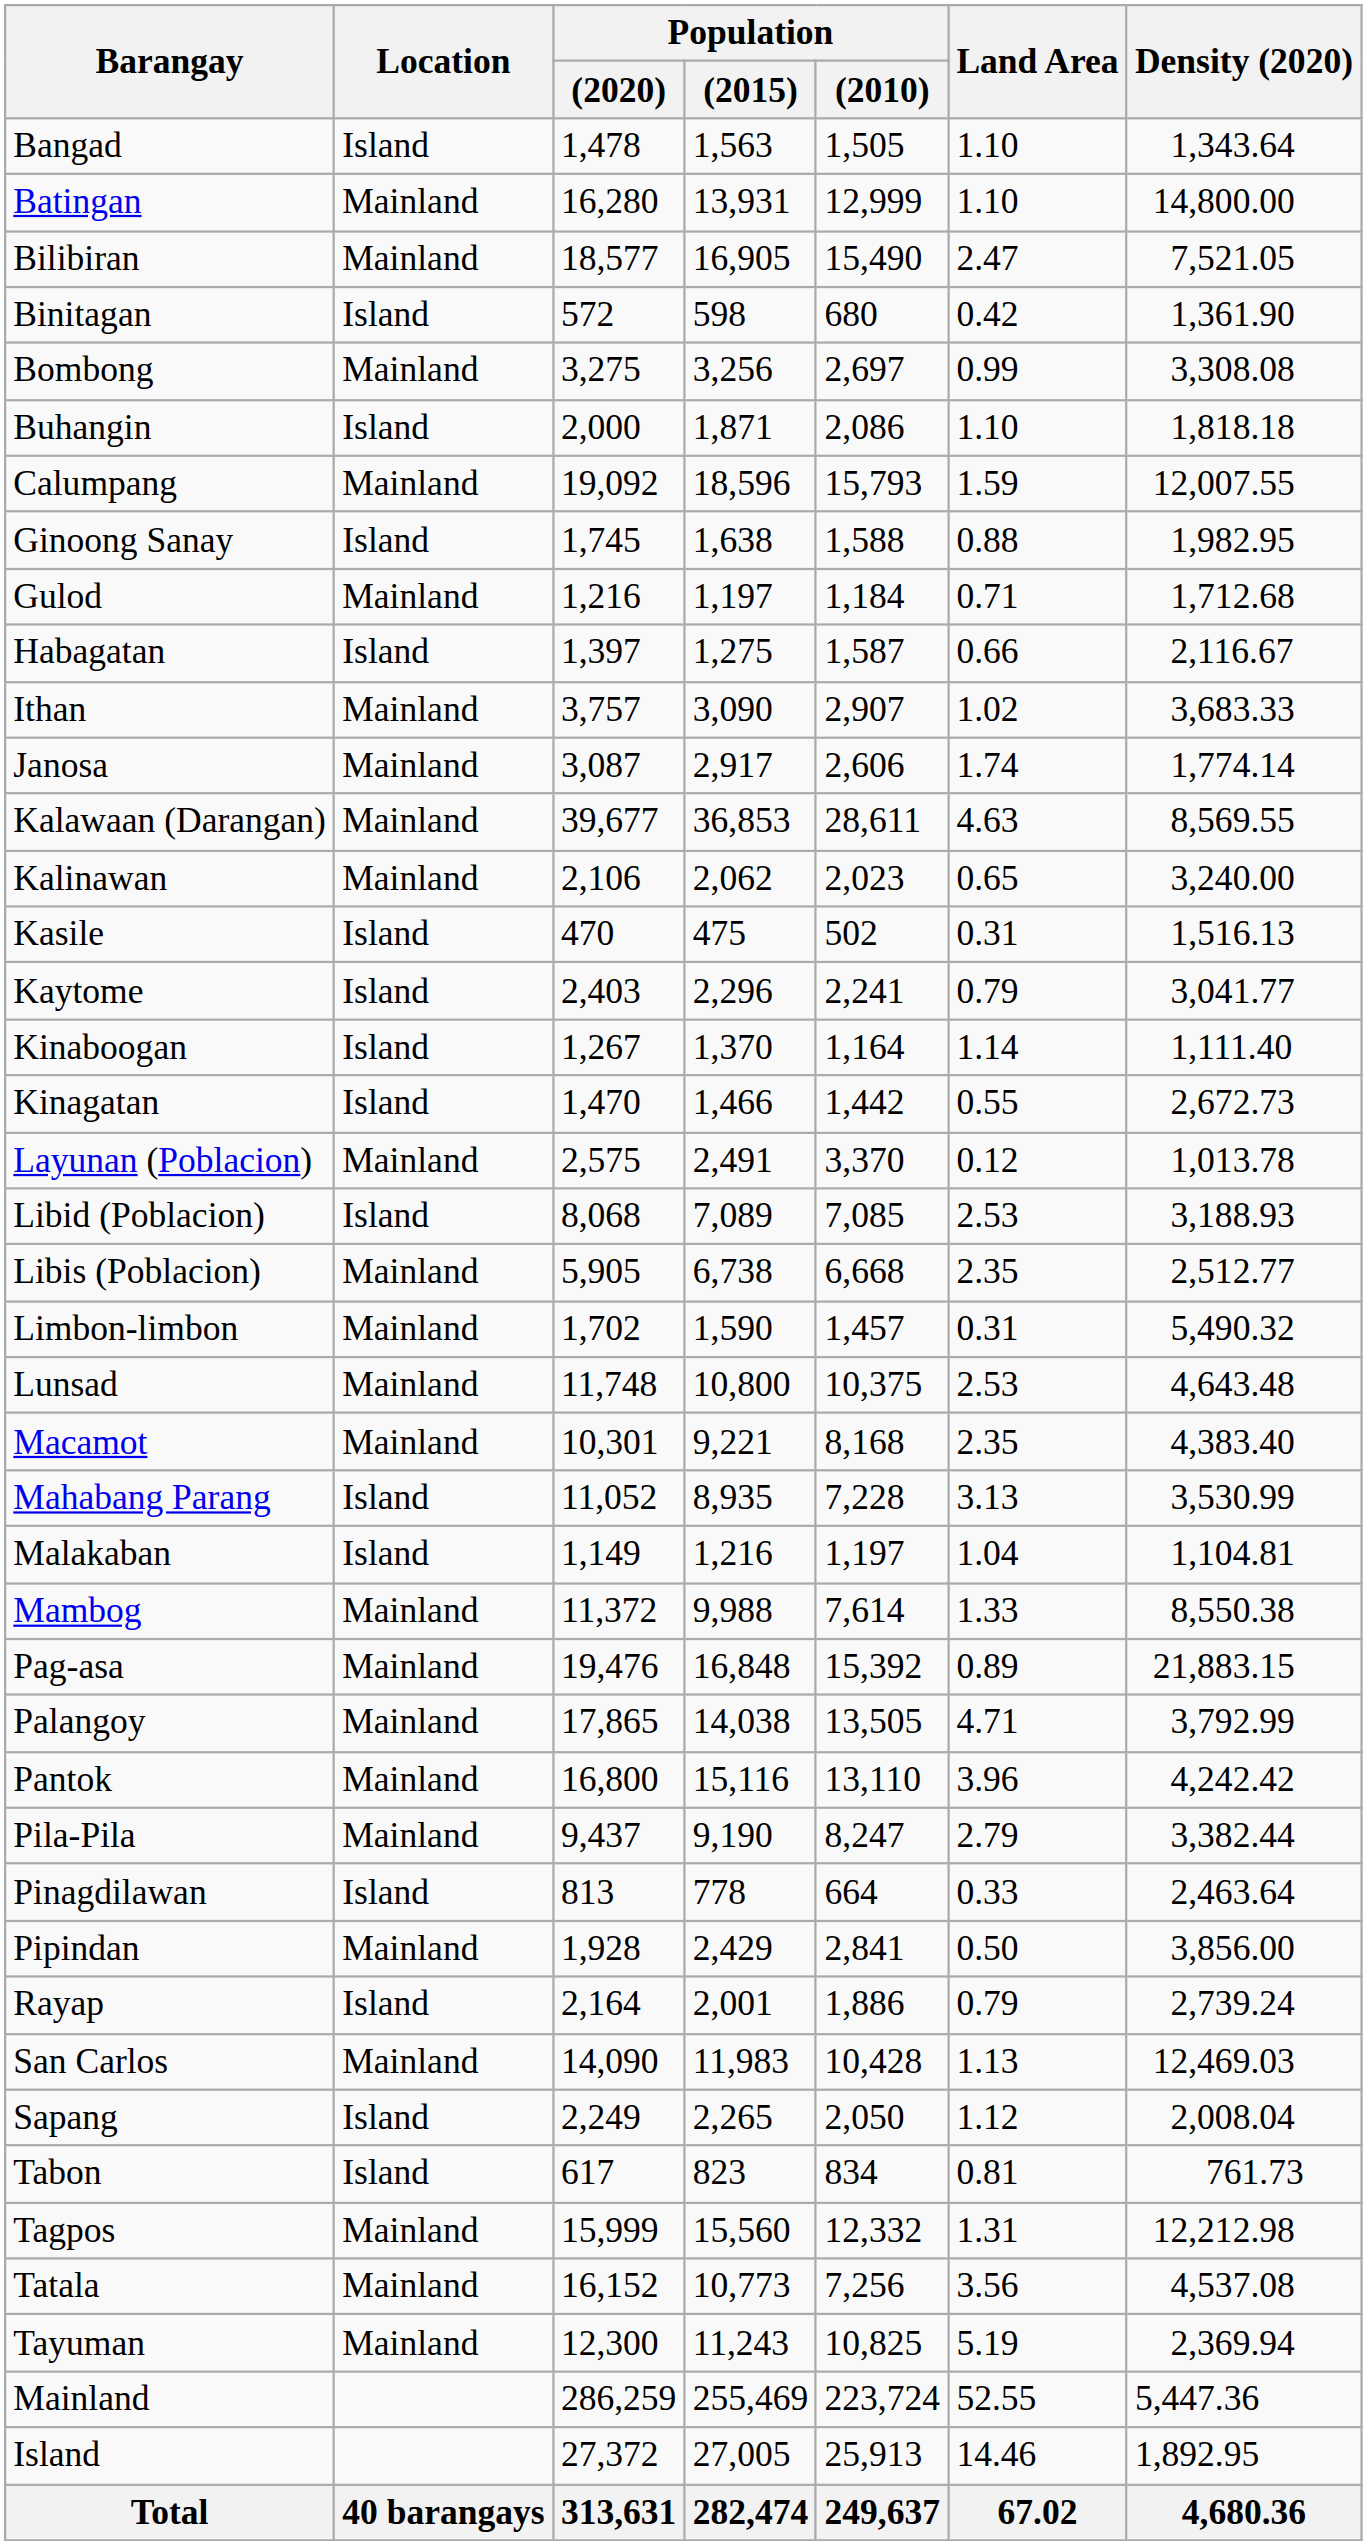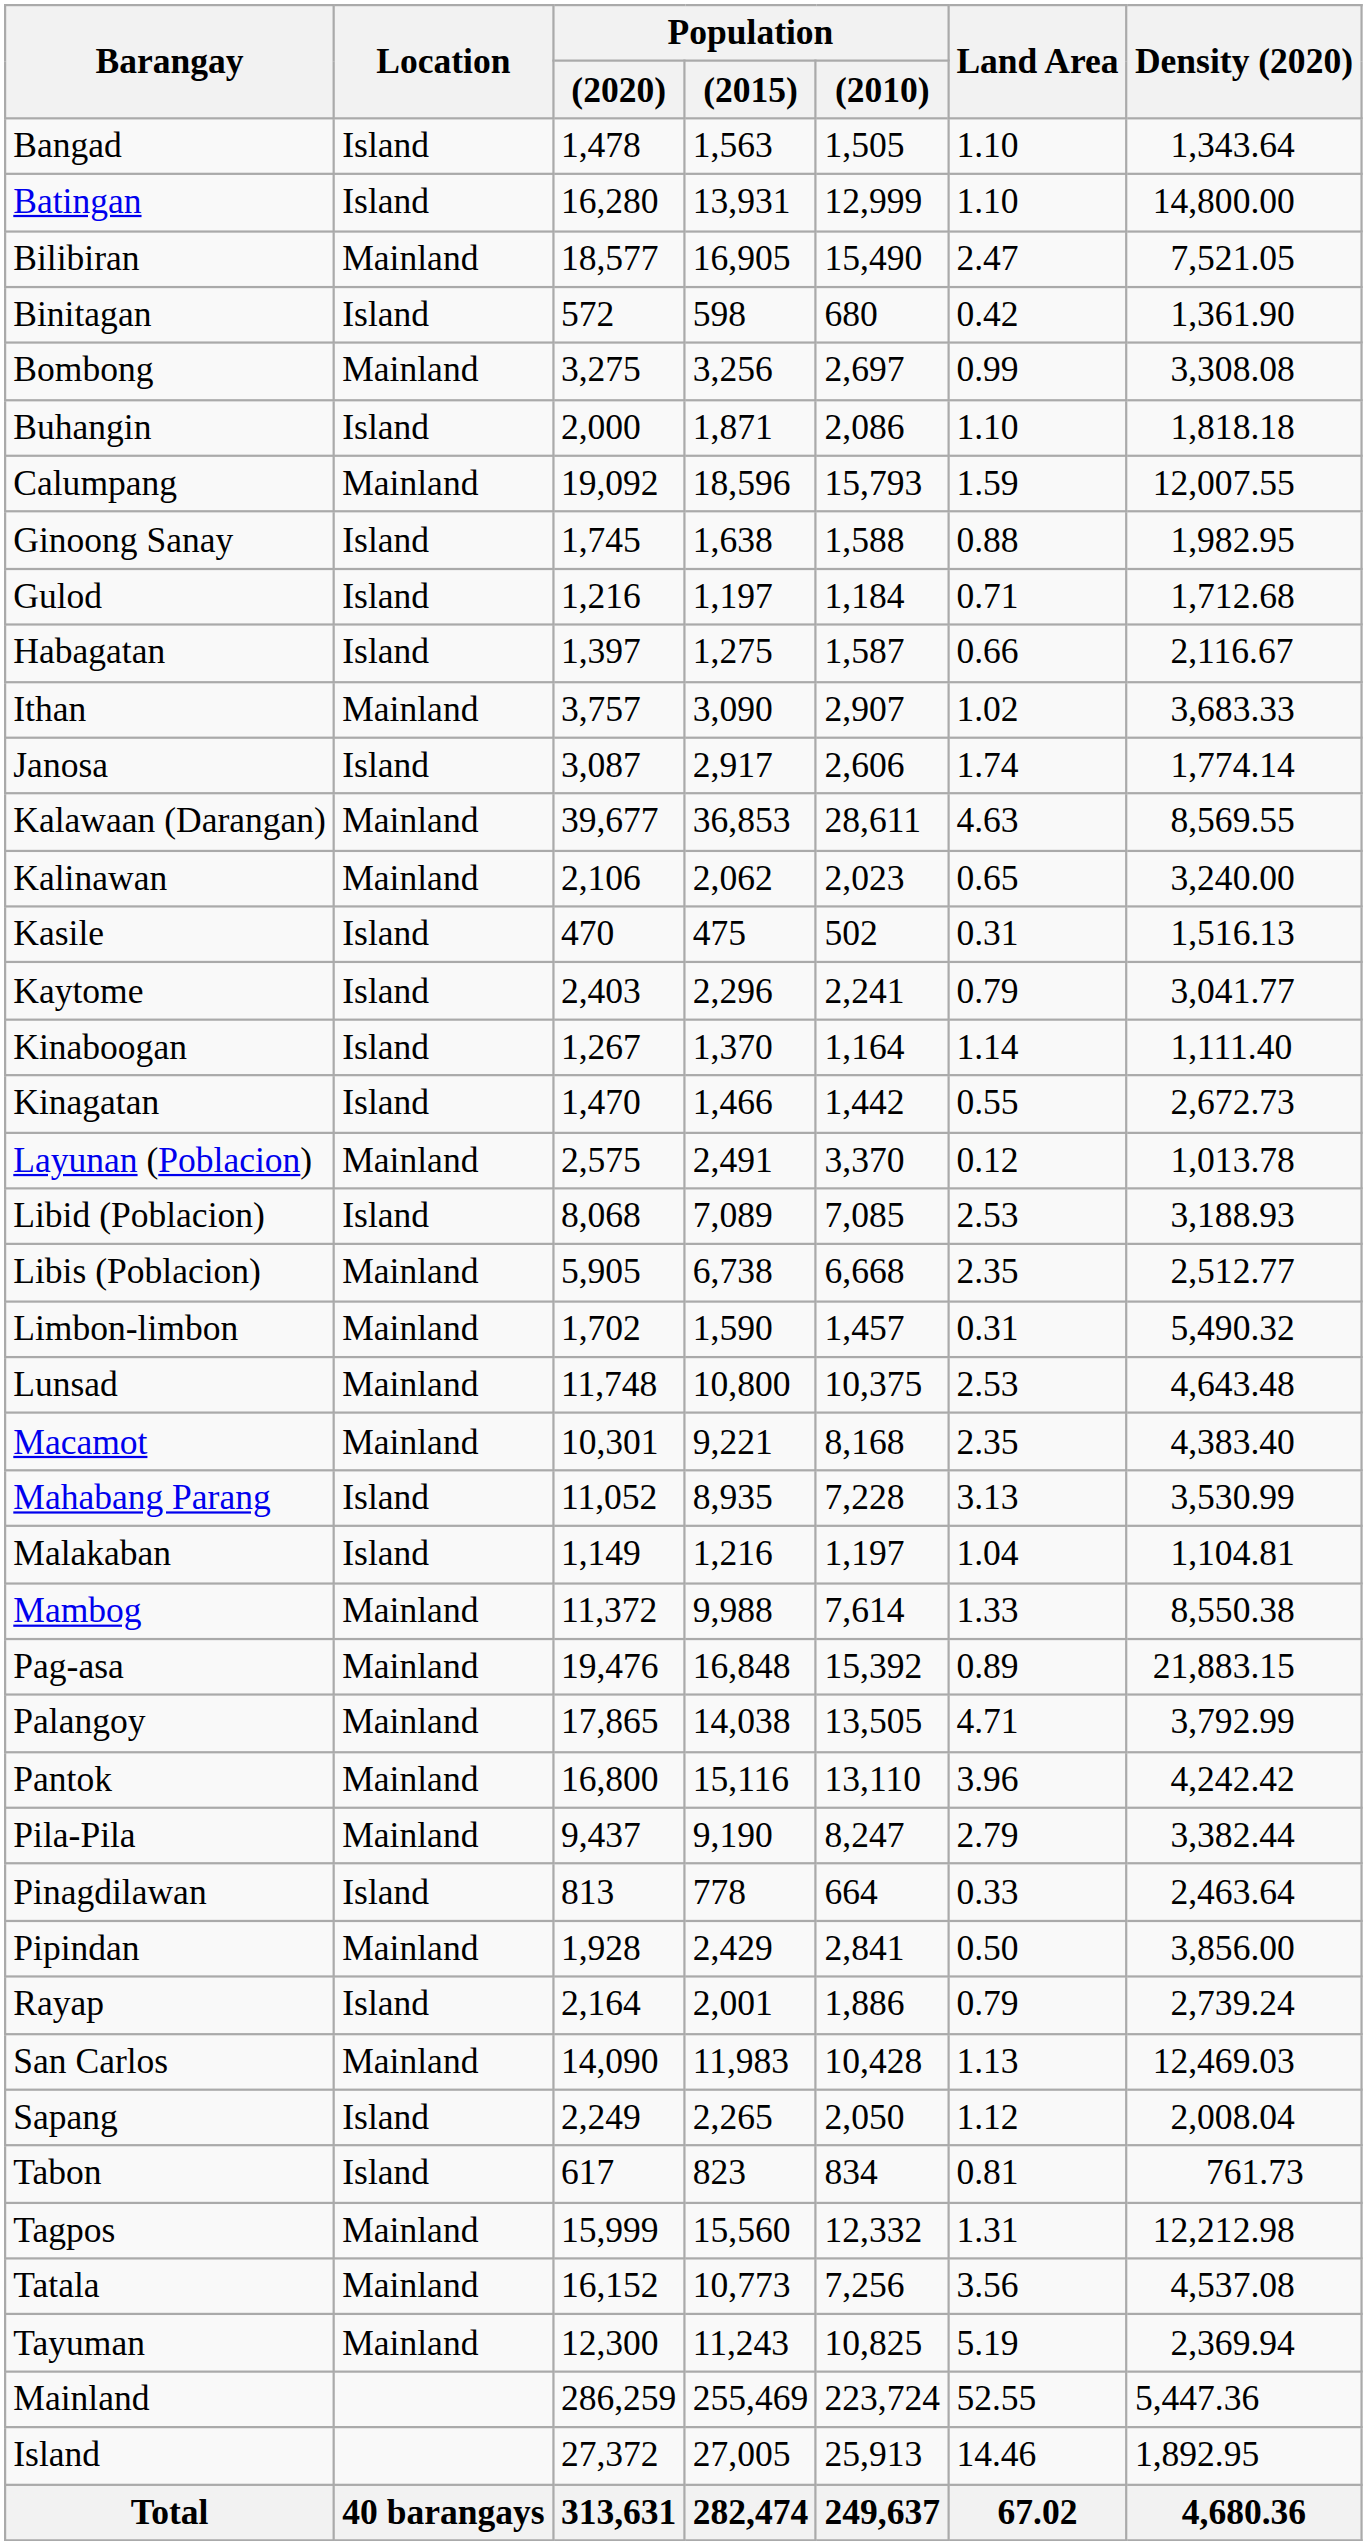Batingan | Location: Mainland -> Island
Gulod | Location: Mainland -> Island
Janosa | Location: Mainland -> Island
